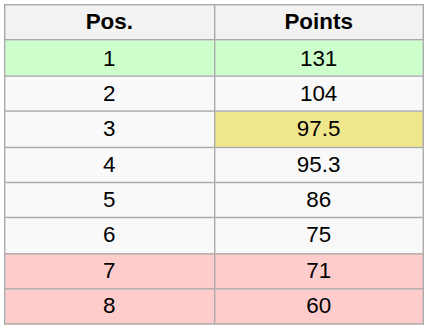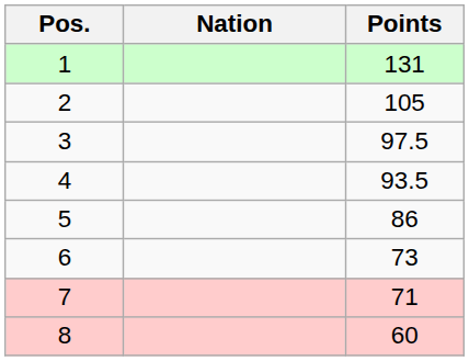+ column: Nation
2 | Points: 104 -> 105
3 | Points: khaki background -> no background
4 | Points: 95.3 -> 93.5
6 | Points: 75 -> 73
